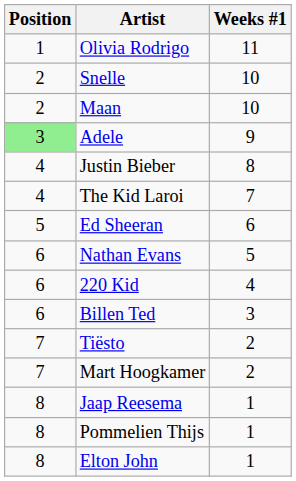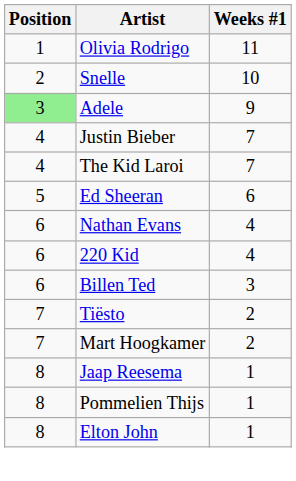- row: 2 | Maan | 10
Justin Bieber | Weeks #1: 8 -> 7
Nathan Evans | Weeks #1: 5 -> 4
